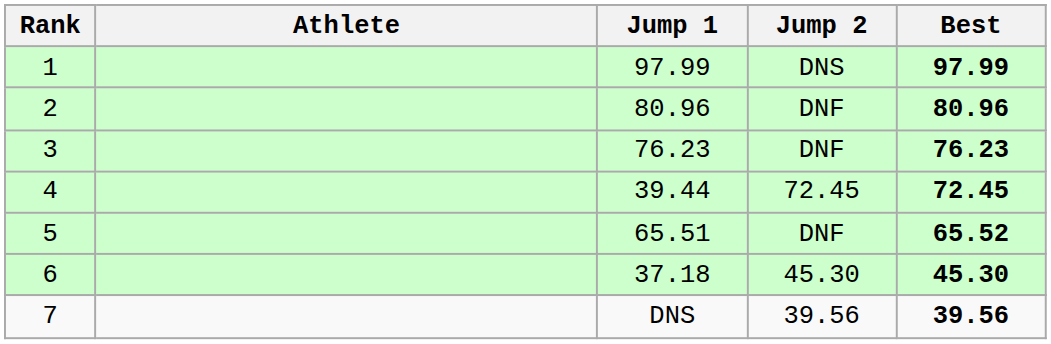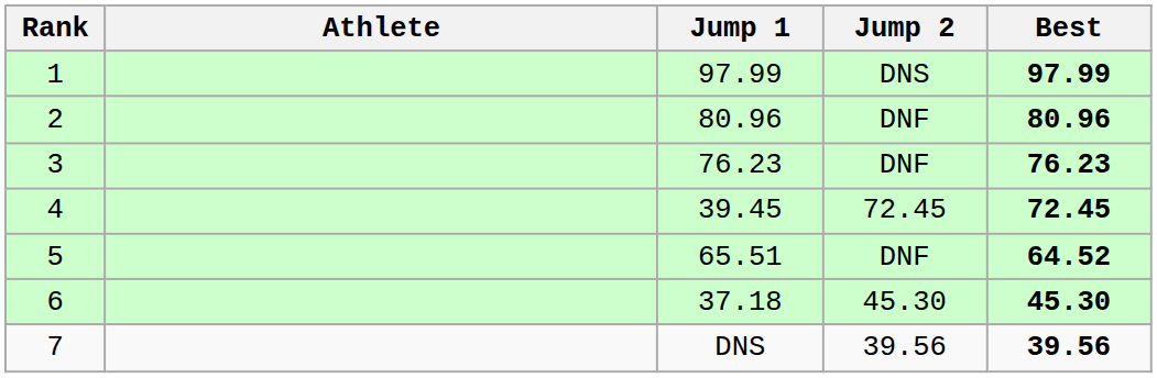4 | Jump 1: 39.44 -> 39.45
5 | Best: 65.52 -> 64.52
